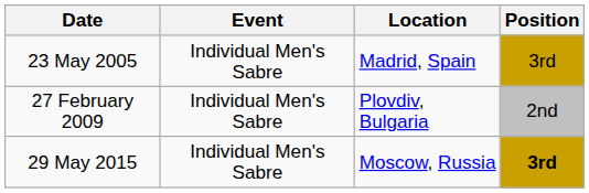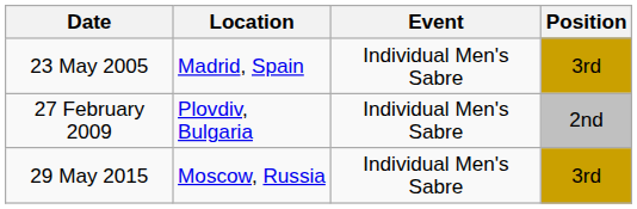columns swapped: Location <-> Event
29 May 2015 | Position: bold -> normal
